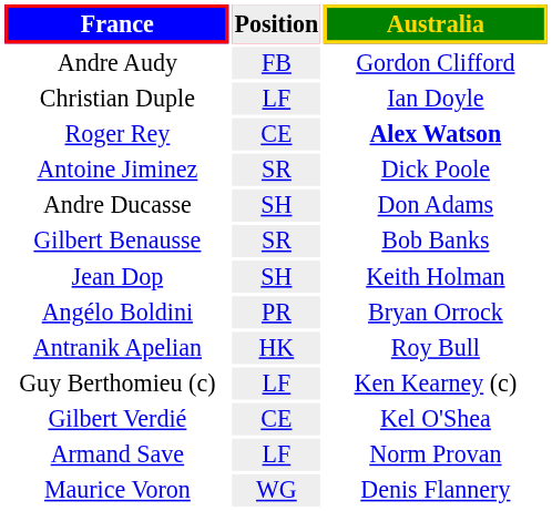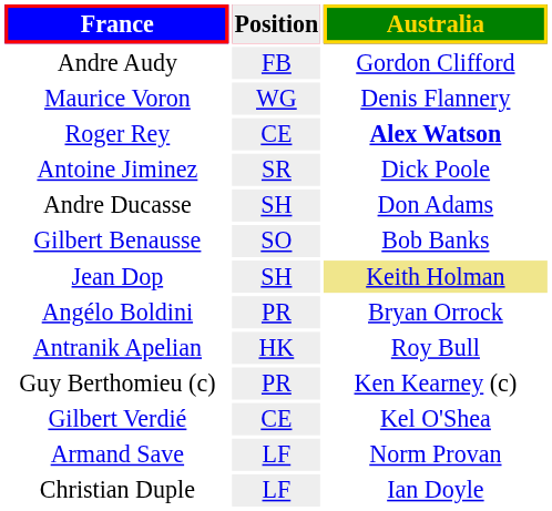rows swapped: Maurice Voron <-> Christian Duple
Gilbert Benausse | Position: SR -> SO
Jean Dop | Australia: no background -> khaki background
Guy Berthomieu (c) | Position: LF -> PR
